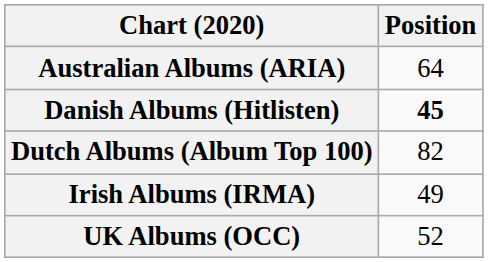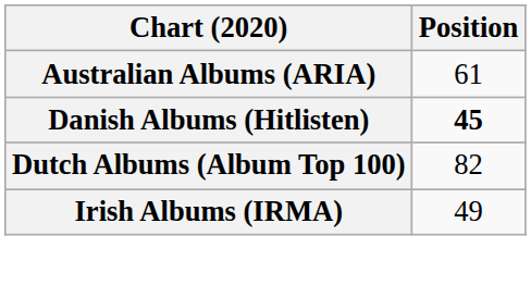Australian Albums (ARIA) | Position: 64 -> 61
- row: UK Albums (OCC) | 52
